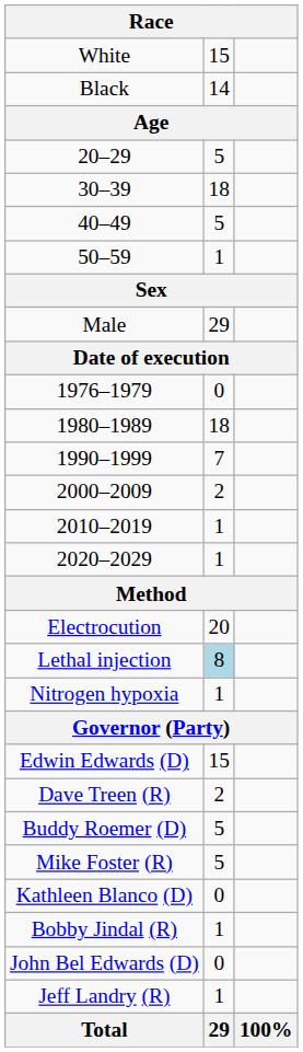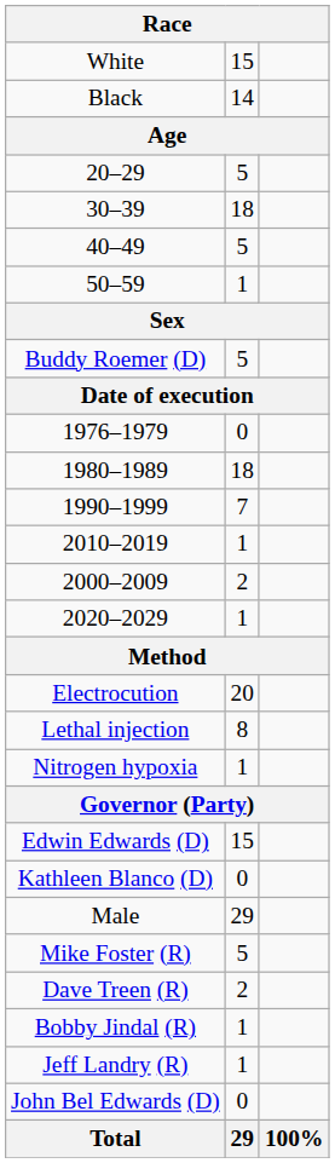rows swapped: Male <-> Buddy Roemer (D)
rows swapped: 2000–2009 <-> 2010–2019
Lethal injection | column 2: lightblue background -> no background
rows swapped: Dave Treen (R) <-> Kathleen Blanco (D)
rows swapped: John Bel Edwards (D) <-> Jeff Landry (R)
